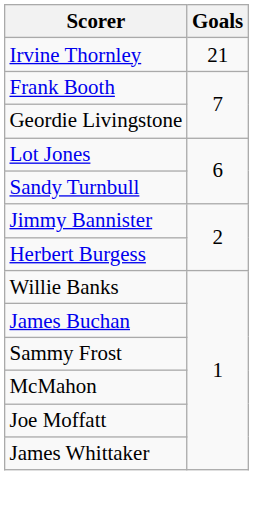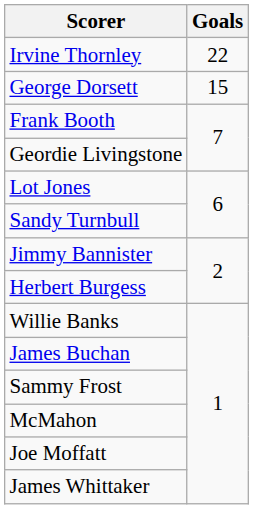Irvine Thornley | Goals: 21 -> 22
+ row: George Dorsett | 15
